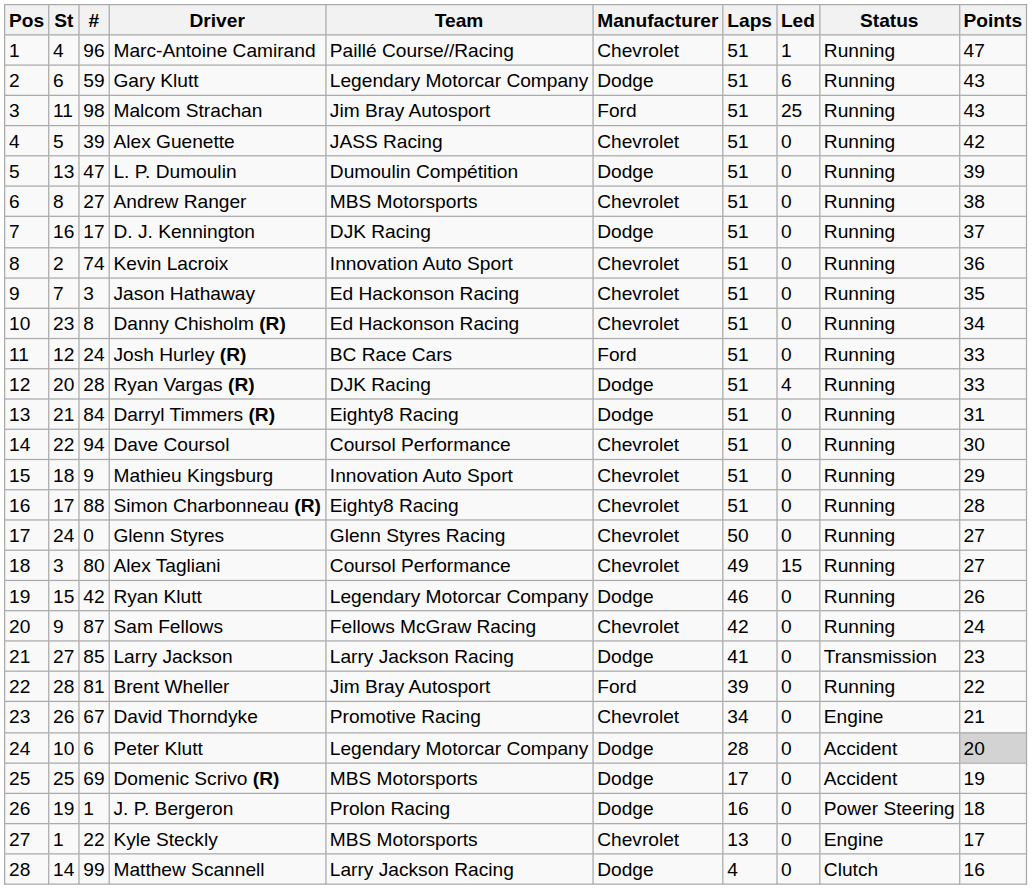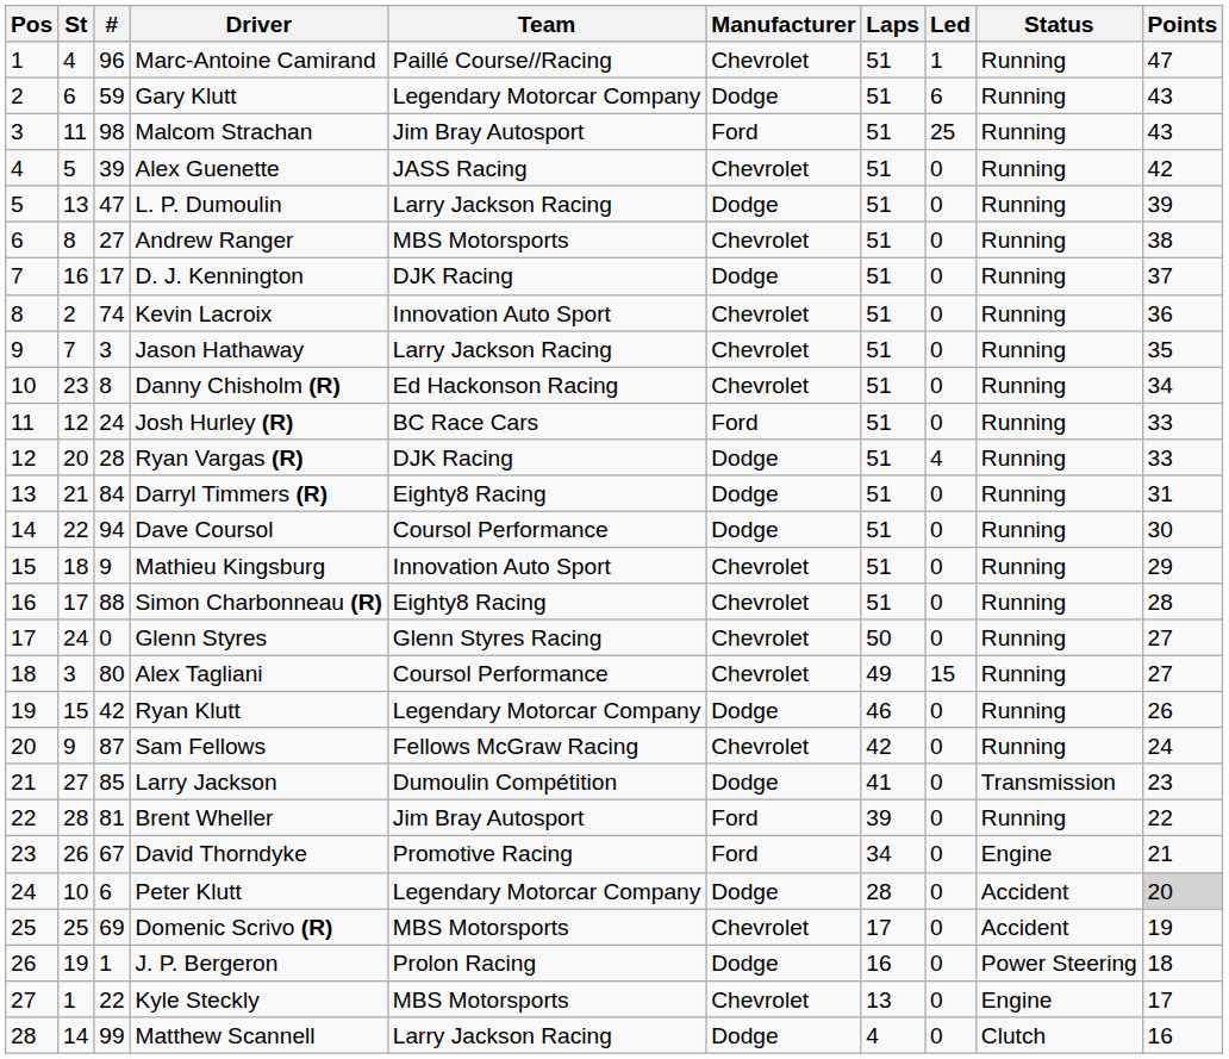L. P. Dumoulin | Team: Dumoulin Compétition -> Larry Jackson Racing
Jason Hathaway | Team: Ed Hackonson Racing -> Larry Jackson Racing
Dave Coursol | Manufacturer: Chevrolet -> Dodge
Larry Jackson | Team: Larry Jackson Racing -> Dumoulin Compétition
David Thorndyke | Manufacturer: Chevrolet -> Ford
Domenic Scrivo (R) | Manufacturer: Dodge -> Chevrolet
